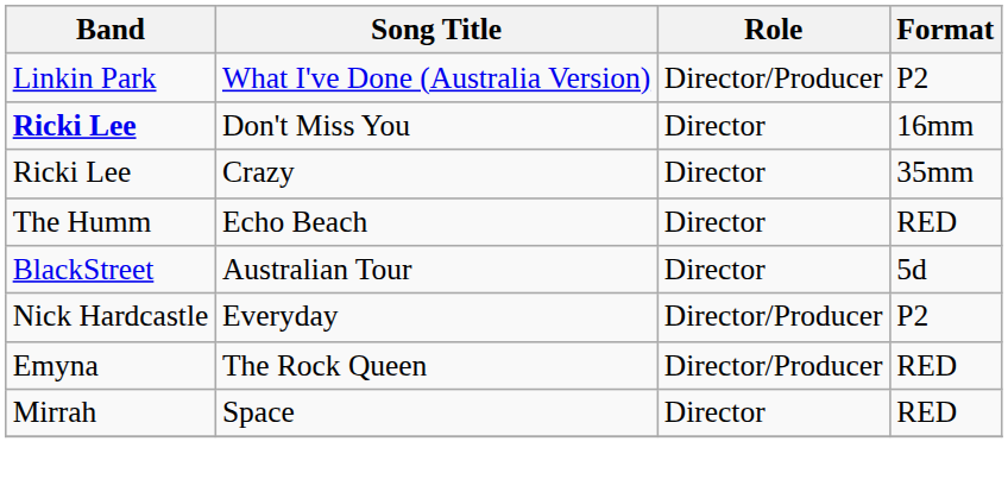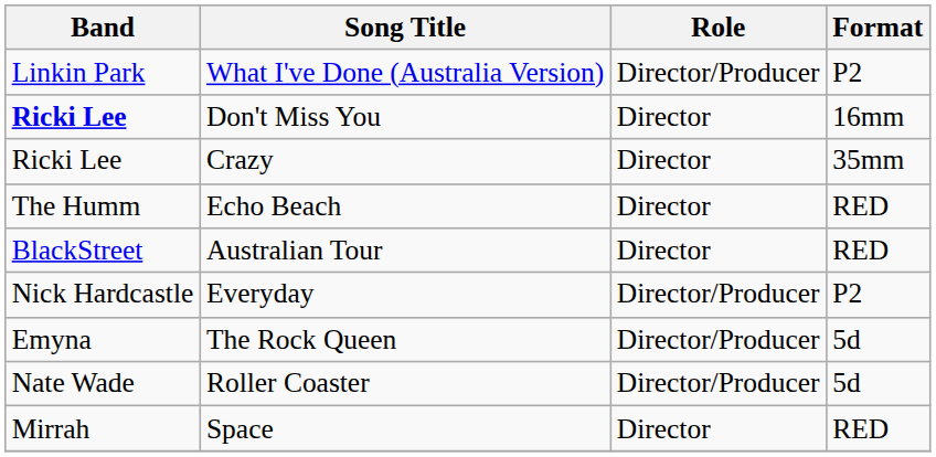Australian Tour | Format: 5d -> RED
The Rock Queen | Format: RED -> 5d
+ row: Nate Wade | Roller Coaster | Director/Producer | 5d
